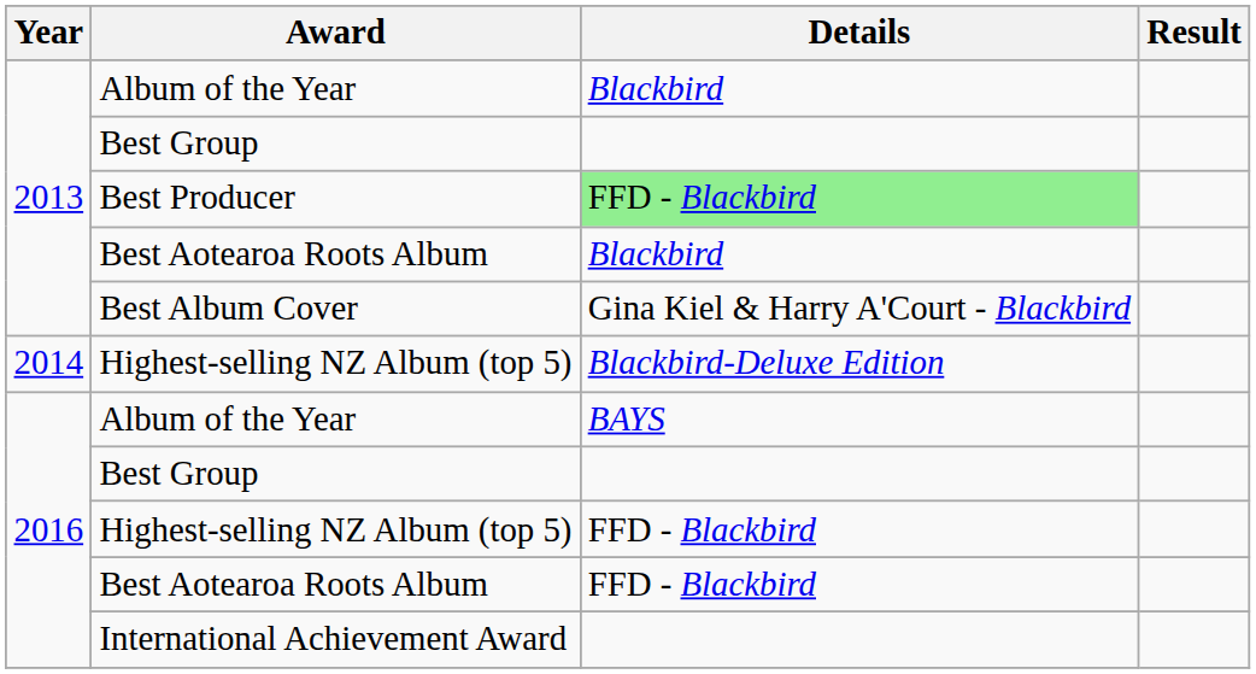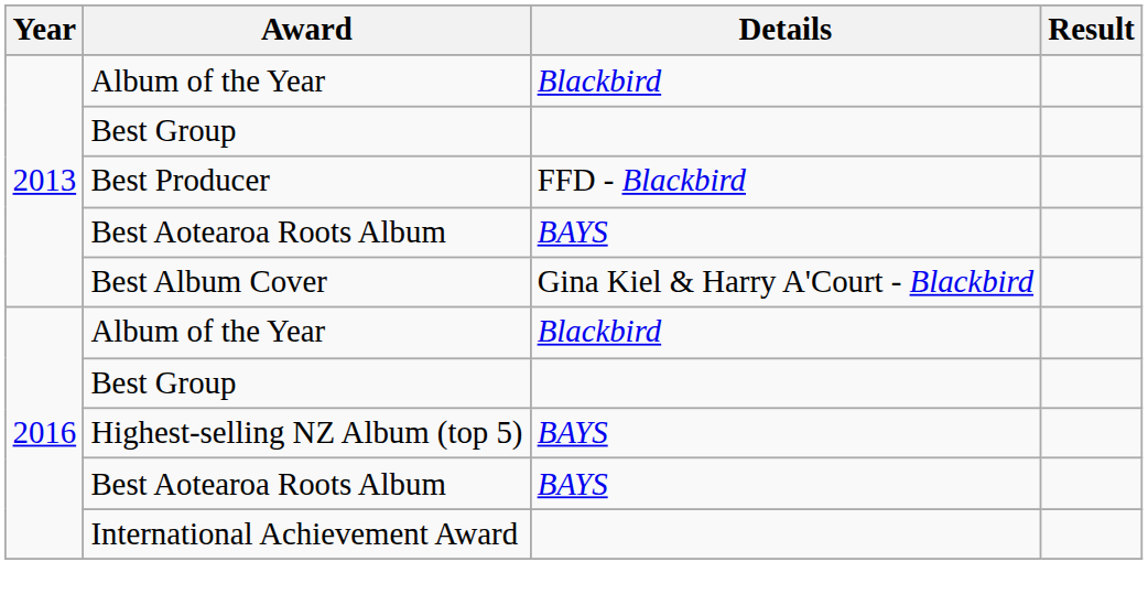Best Producer | Details: lightgreen background -> no background
2013 / Best Aotearoa Roots Album | Details: Blackbird -> BAYS
- row: 2014 | Highest-selling NZ Album (top 5) | Blackbird-Deluxe Edition
2016 / Album of the Year | Details: BAYS -> Blackbird
2016 / Highest-selling NZ Album (top 5) | Details: FFD - Blackbird -> BAYS
2016 / Best Aotearoa Roots Album | Details: FFD - Blackbird -> BAYS
